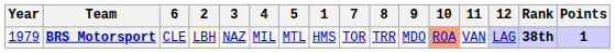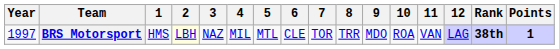columns swapped: 1 <-> 6
BRS Motorsport | Year: 1979 -> 1997
BRS Motorsport | 10: lightsalmon background -> no background
